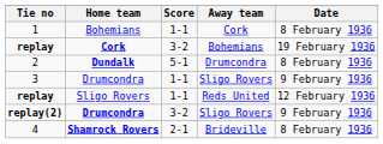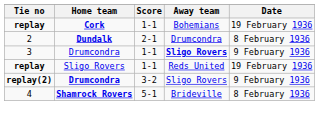- row: 1 | Bohemians | 1-1 | Cork | 8 February 1936
replay / Cork | Score: 3-2 -> 1-1
2 | Score: 5-1 -> 2-1
3 | Away team: normal -> bold
replay / Sligo Rovers | Date: 12 February 1936 -> 19 February 1936
4 | Score: 2-1 -> 5-1
